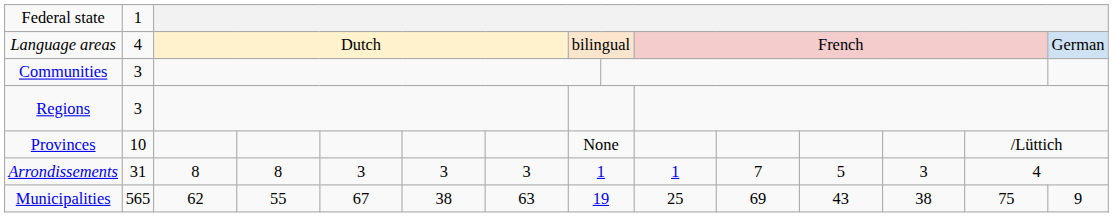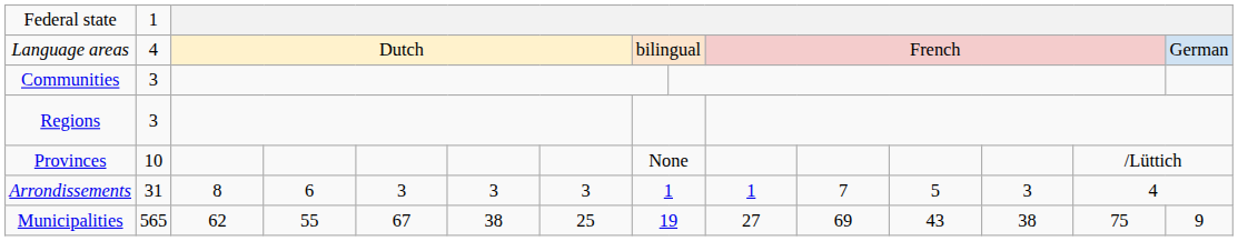Arrondissements | column 4: 8 -> 6
Municipalities | column 7: 63 -> 25
Municipalities | column 10: 25 -> 27
